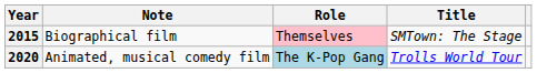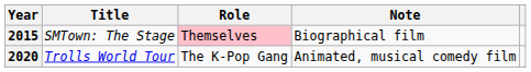columns swapped: Title <-> Note
2020 | Role: lightblue background -> no background
